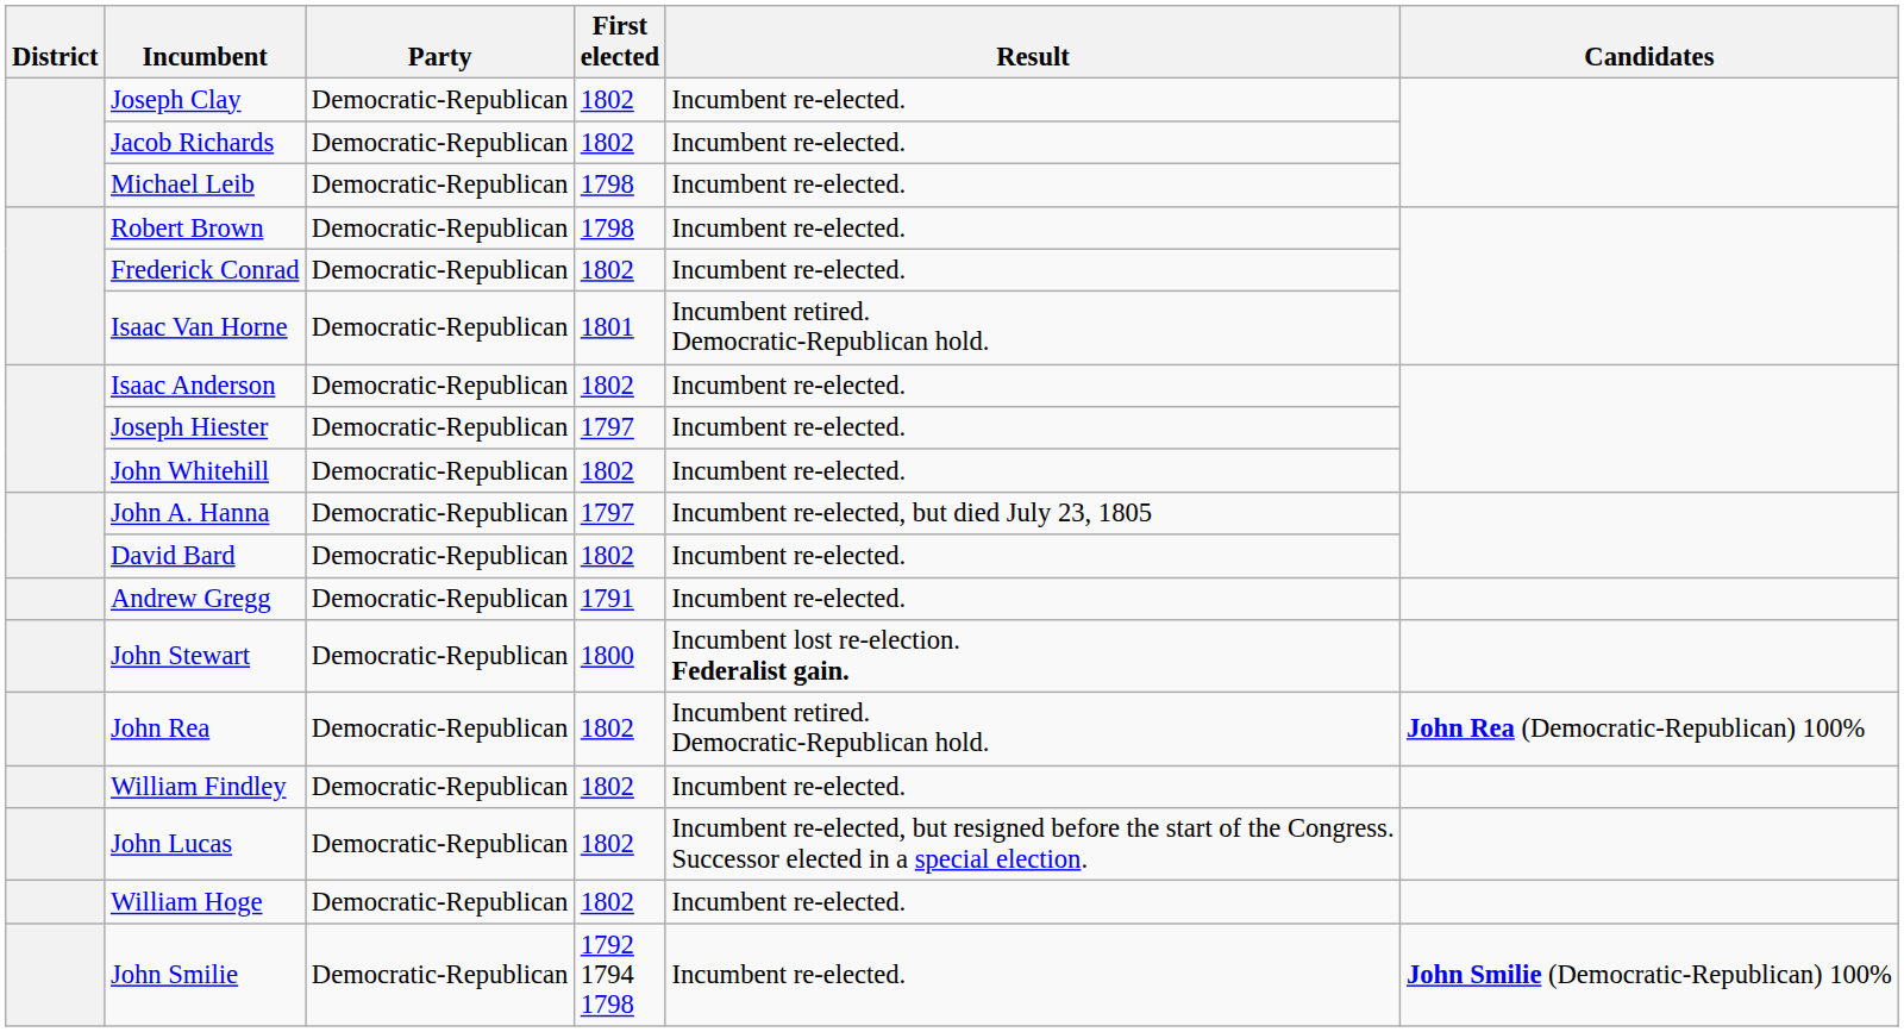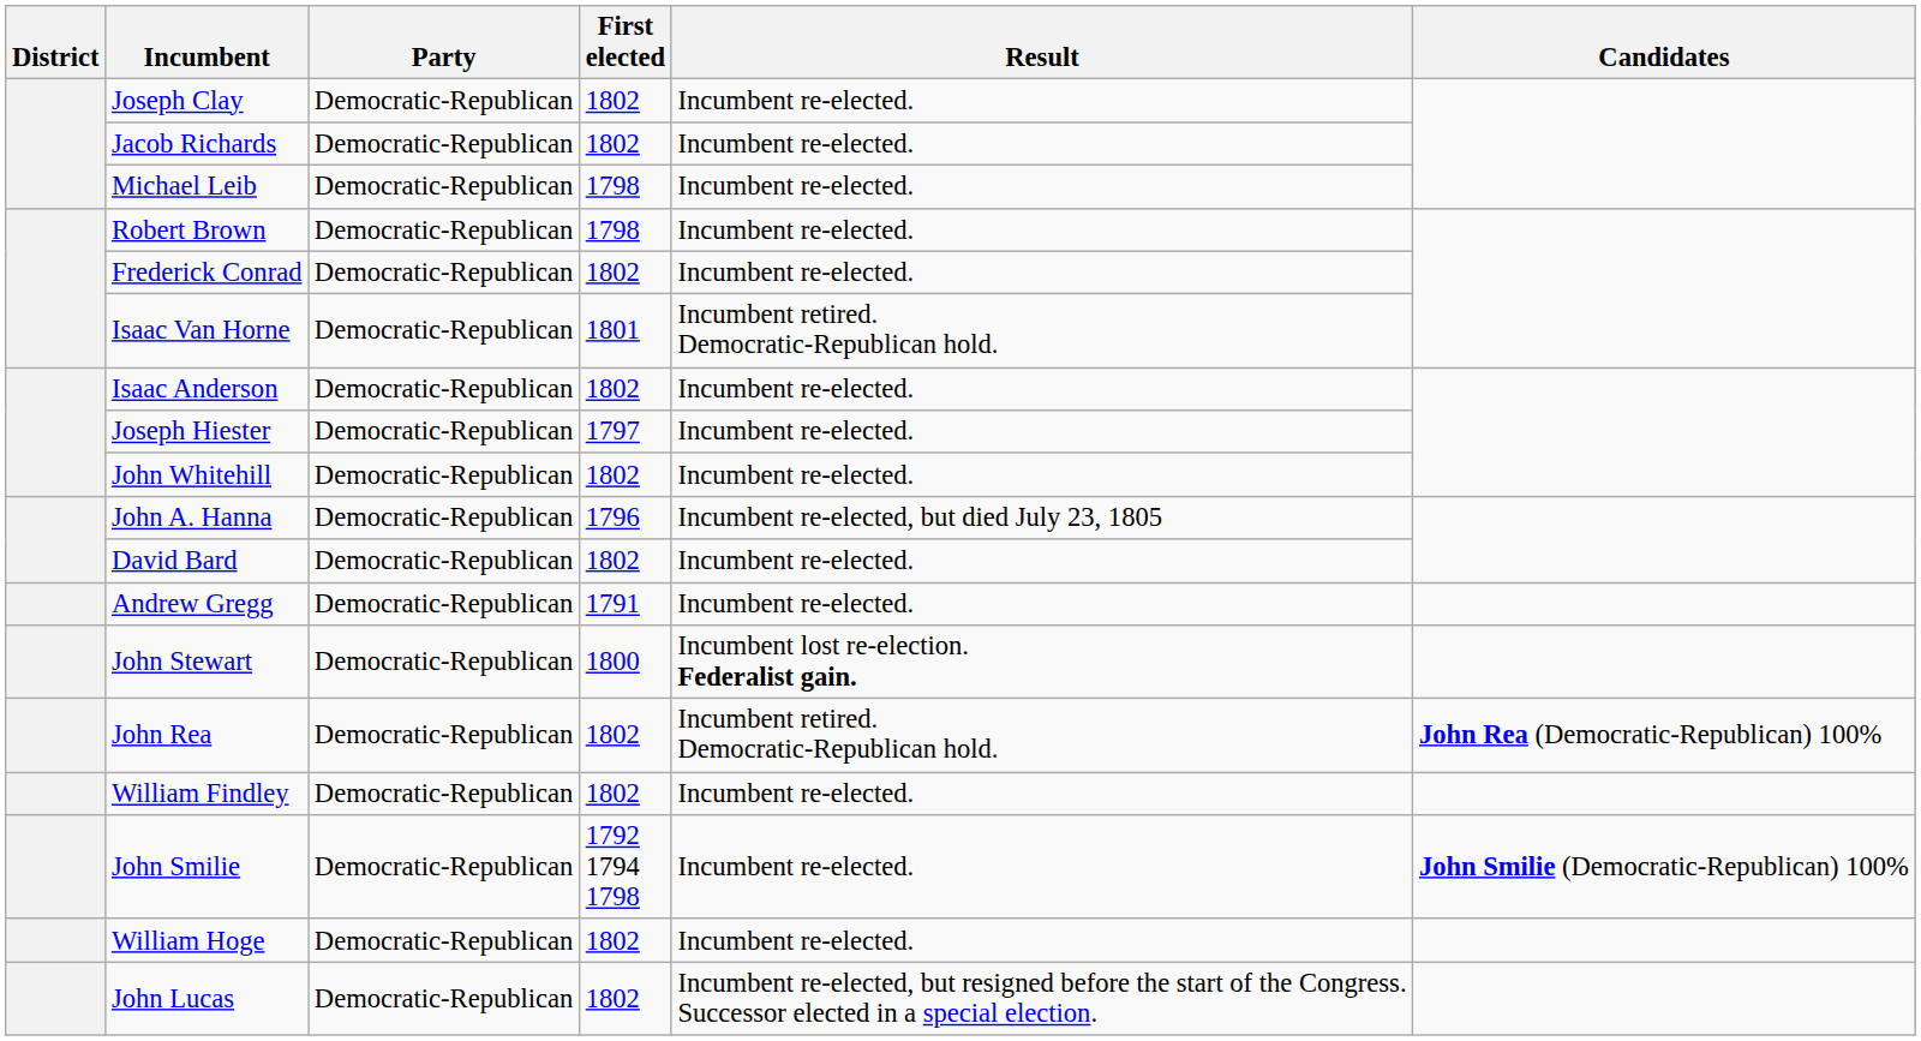John A. Hanna | First elected: 1797 -> 1796
rows swapped: John Smilie <-> John Lucas
